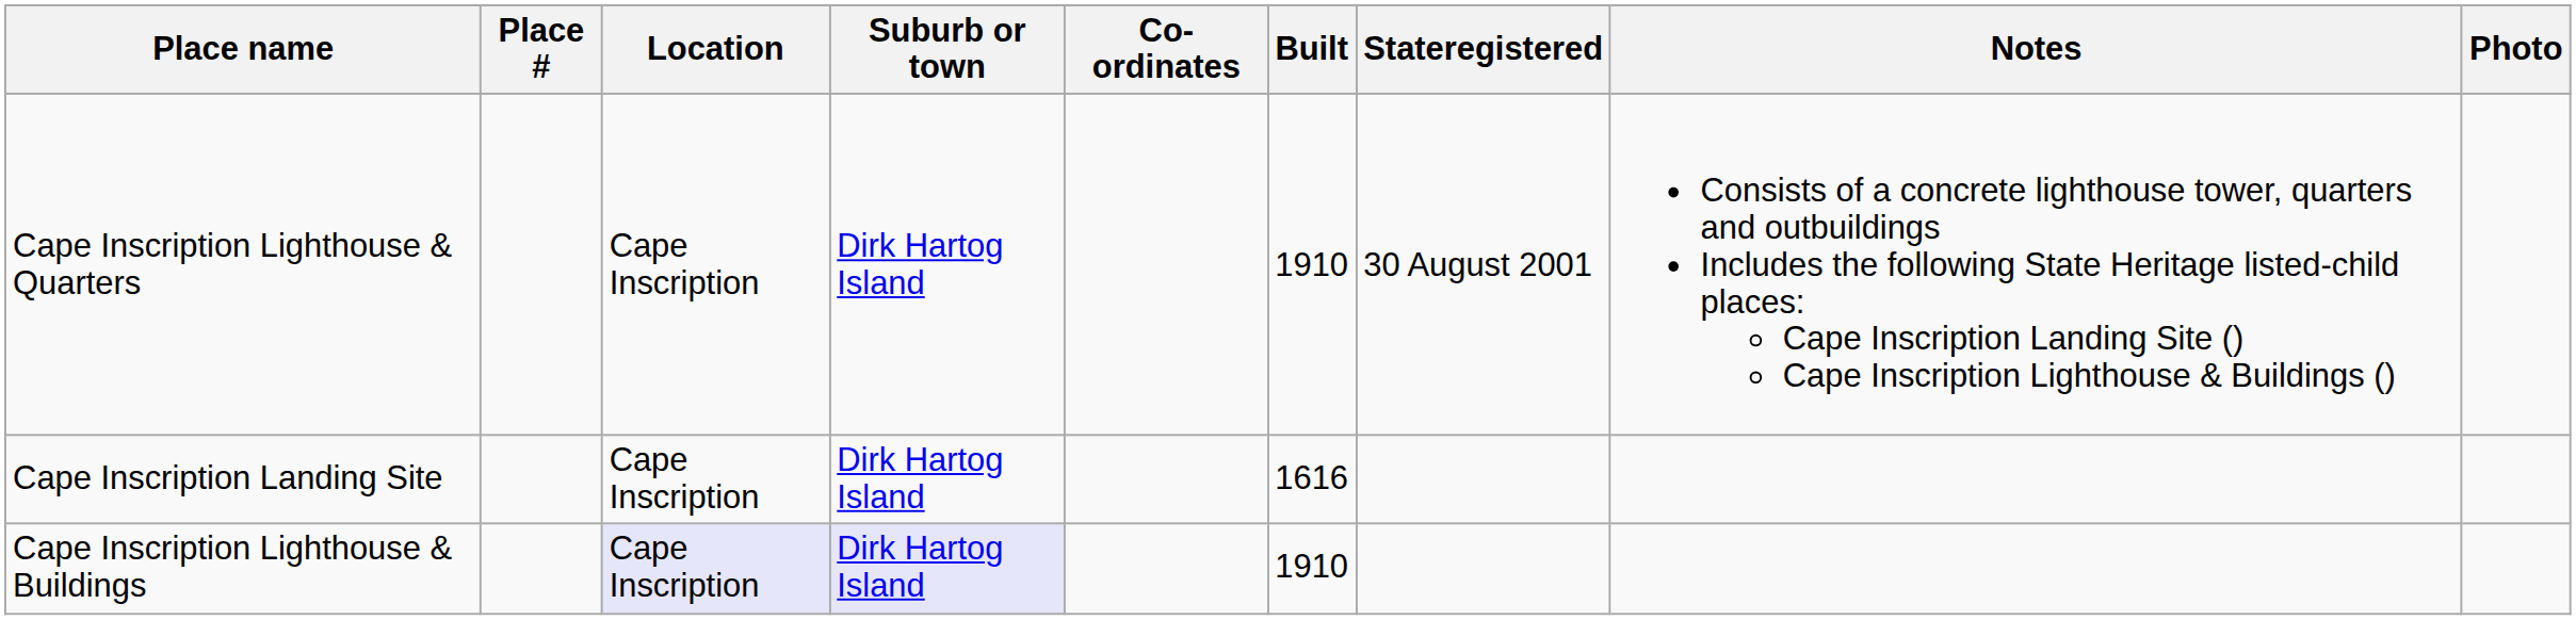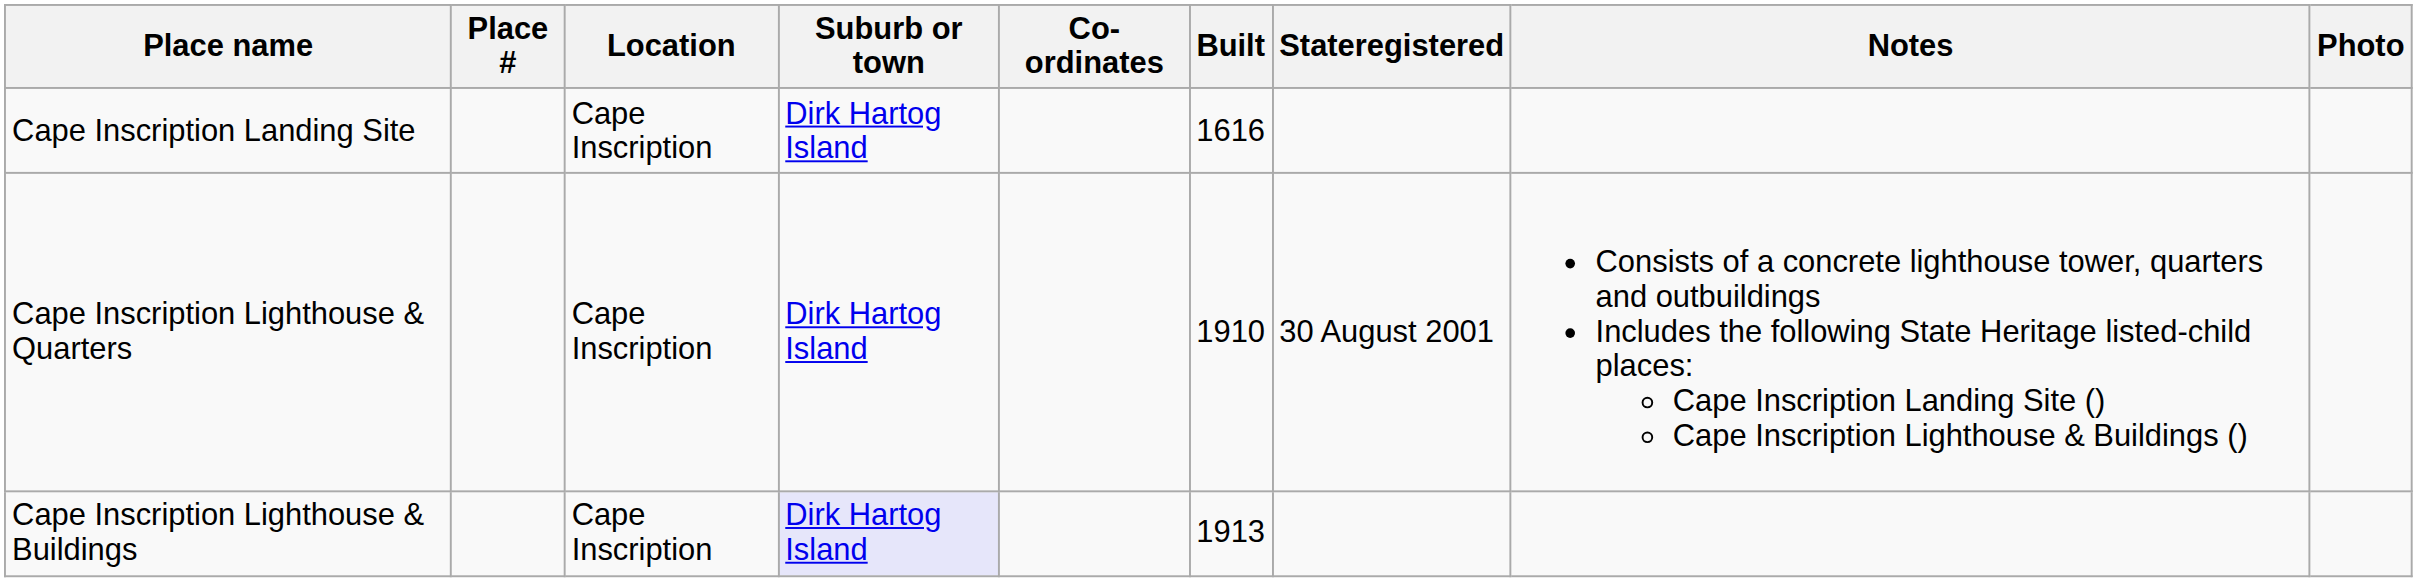rows swapped: Cape Inscription Lighthouse & Quarters <-> Cape Inscription Landing Site
Cape Inscription Lighthouse & Buildings | Location: lavender background -> no background
Cape Inscription Lighthouse & Buildings | Built: 1910 -> 1913
